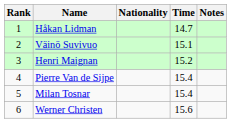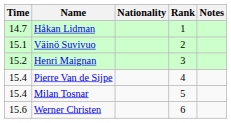columns swapped: Rank <-> Time
